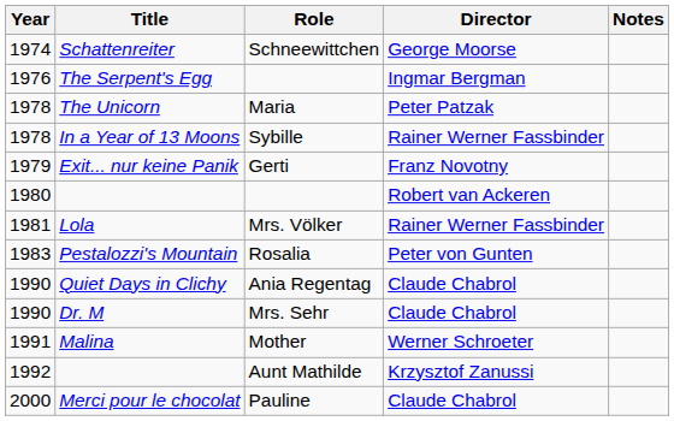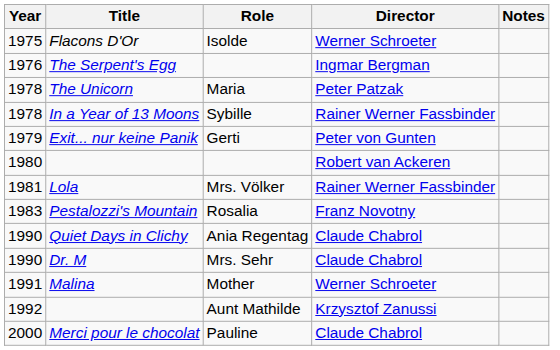- row: 1974 | Schattenreiter | Schneewittchen | George Moorse
+ row: 1975 | Flacons D'Or | Isolde | Werner Schroeter
Exit... nur keine Panik | Director: Franz Novotny -> Peter von Gunten
Pestalozzi's Mountain | Director: Peter von Gunten -> Franz Novotny
